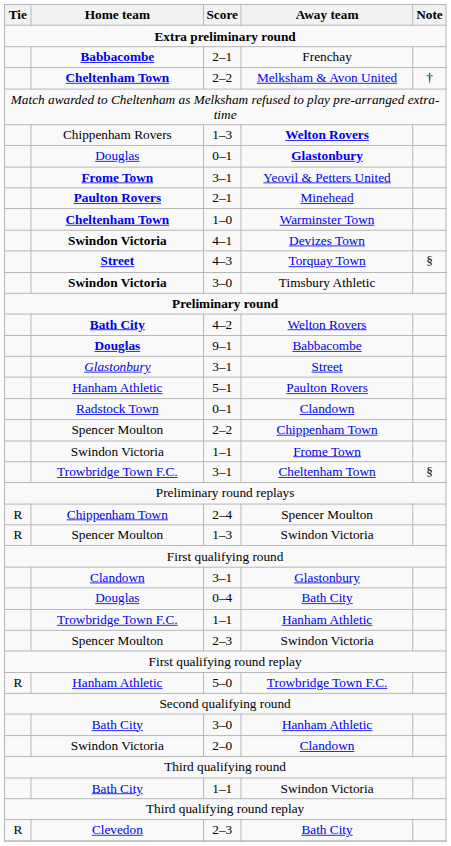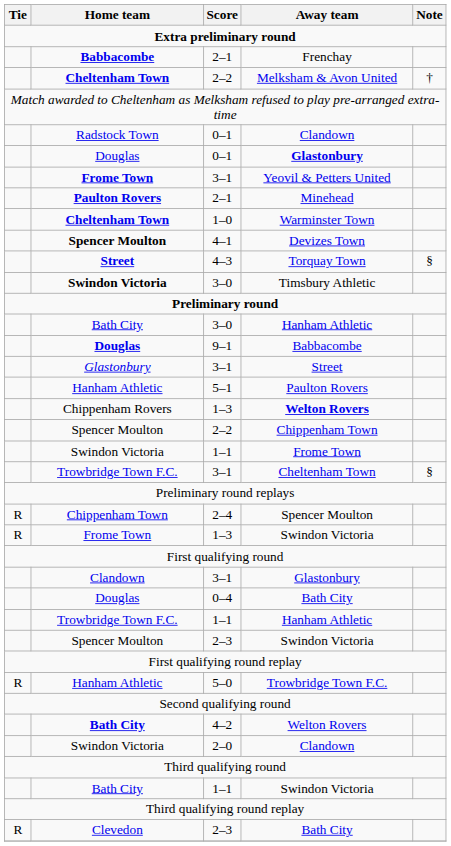rows swapped: 1–3 / Welton Rovers <-> 0–1 / Clandown
Devizes Town | Home team: Swindon Victoria -> Spencer Moulton
rows swapped: 4–2 / Welton Rovers <-> 3–0 / Hanham Athletic
1–3 / Swindon Victoria | Home team: Spencer Moulton -> Frome Town
